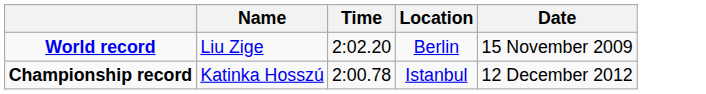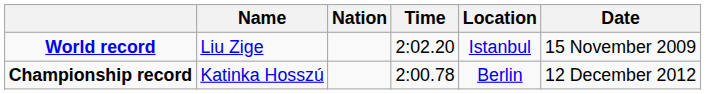+ column: Nation
World record | Location: Berlin -> Istanbul
Championship record | Location: Istanbul -> Berlin
